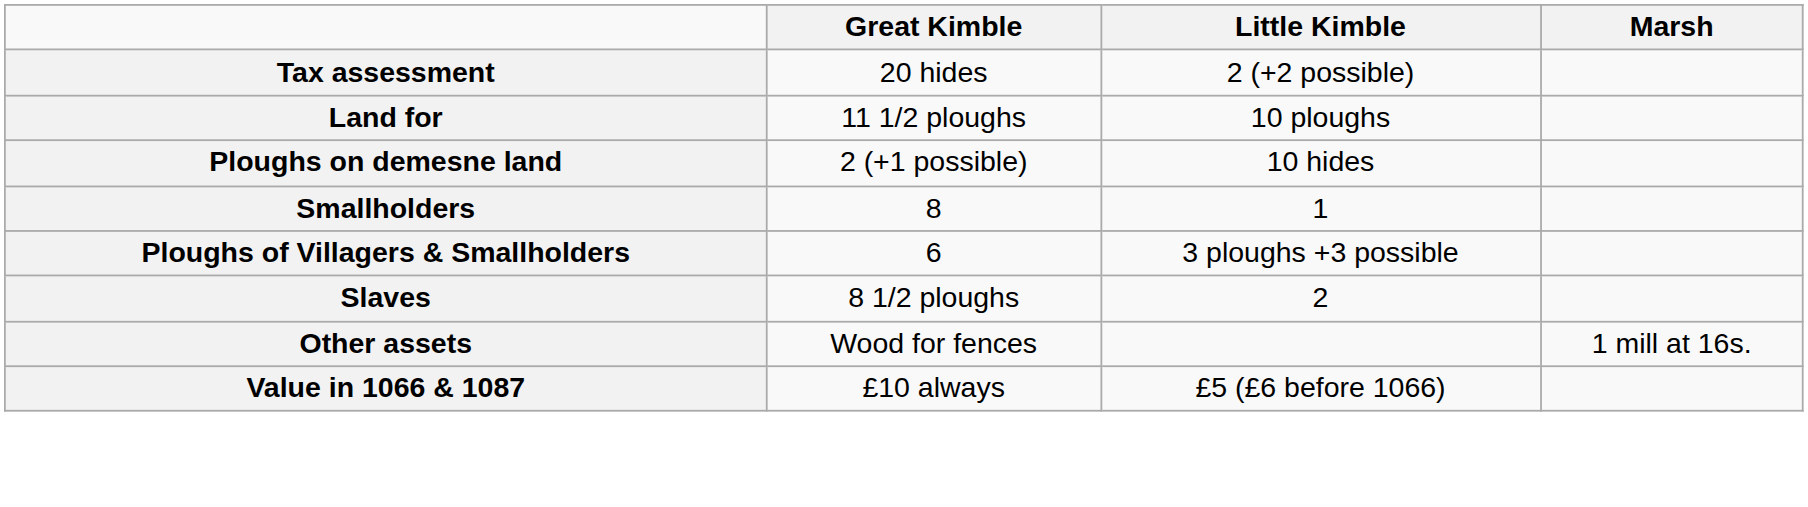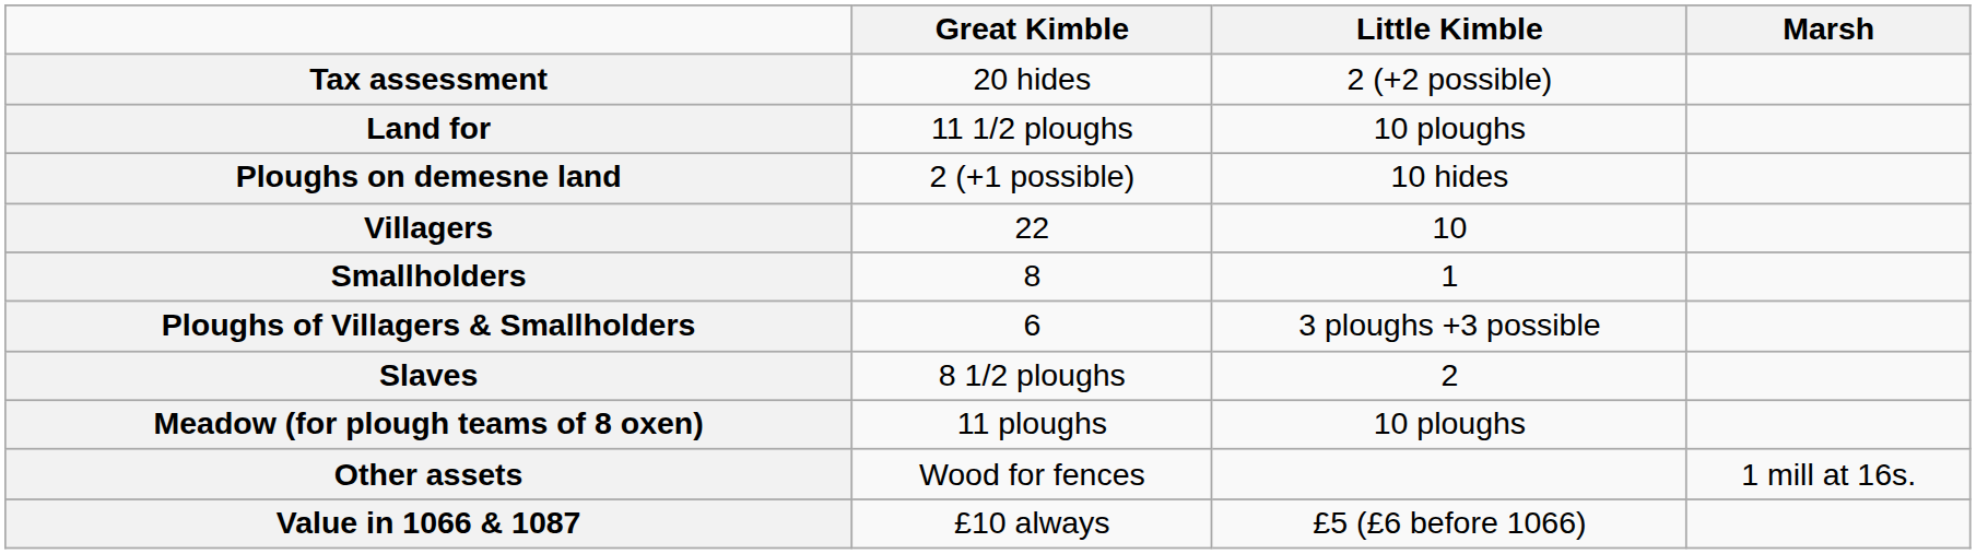+ row: Villagers | 22 | 10
+ row: Meadow (for plough teams of 8 oxen) | 11 ploughs | 10 ploughs
